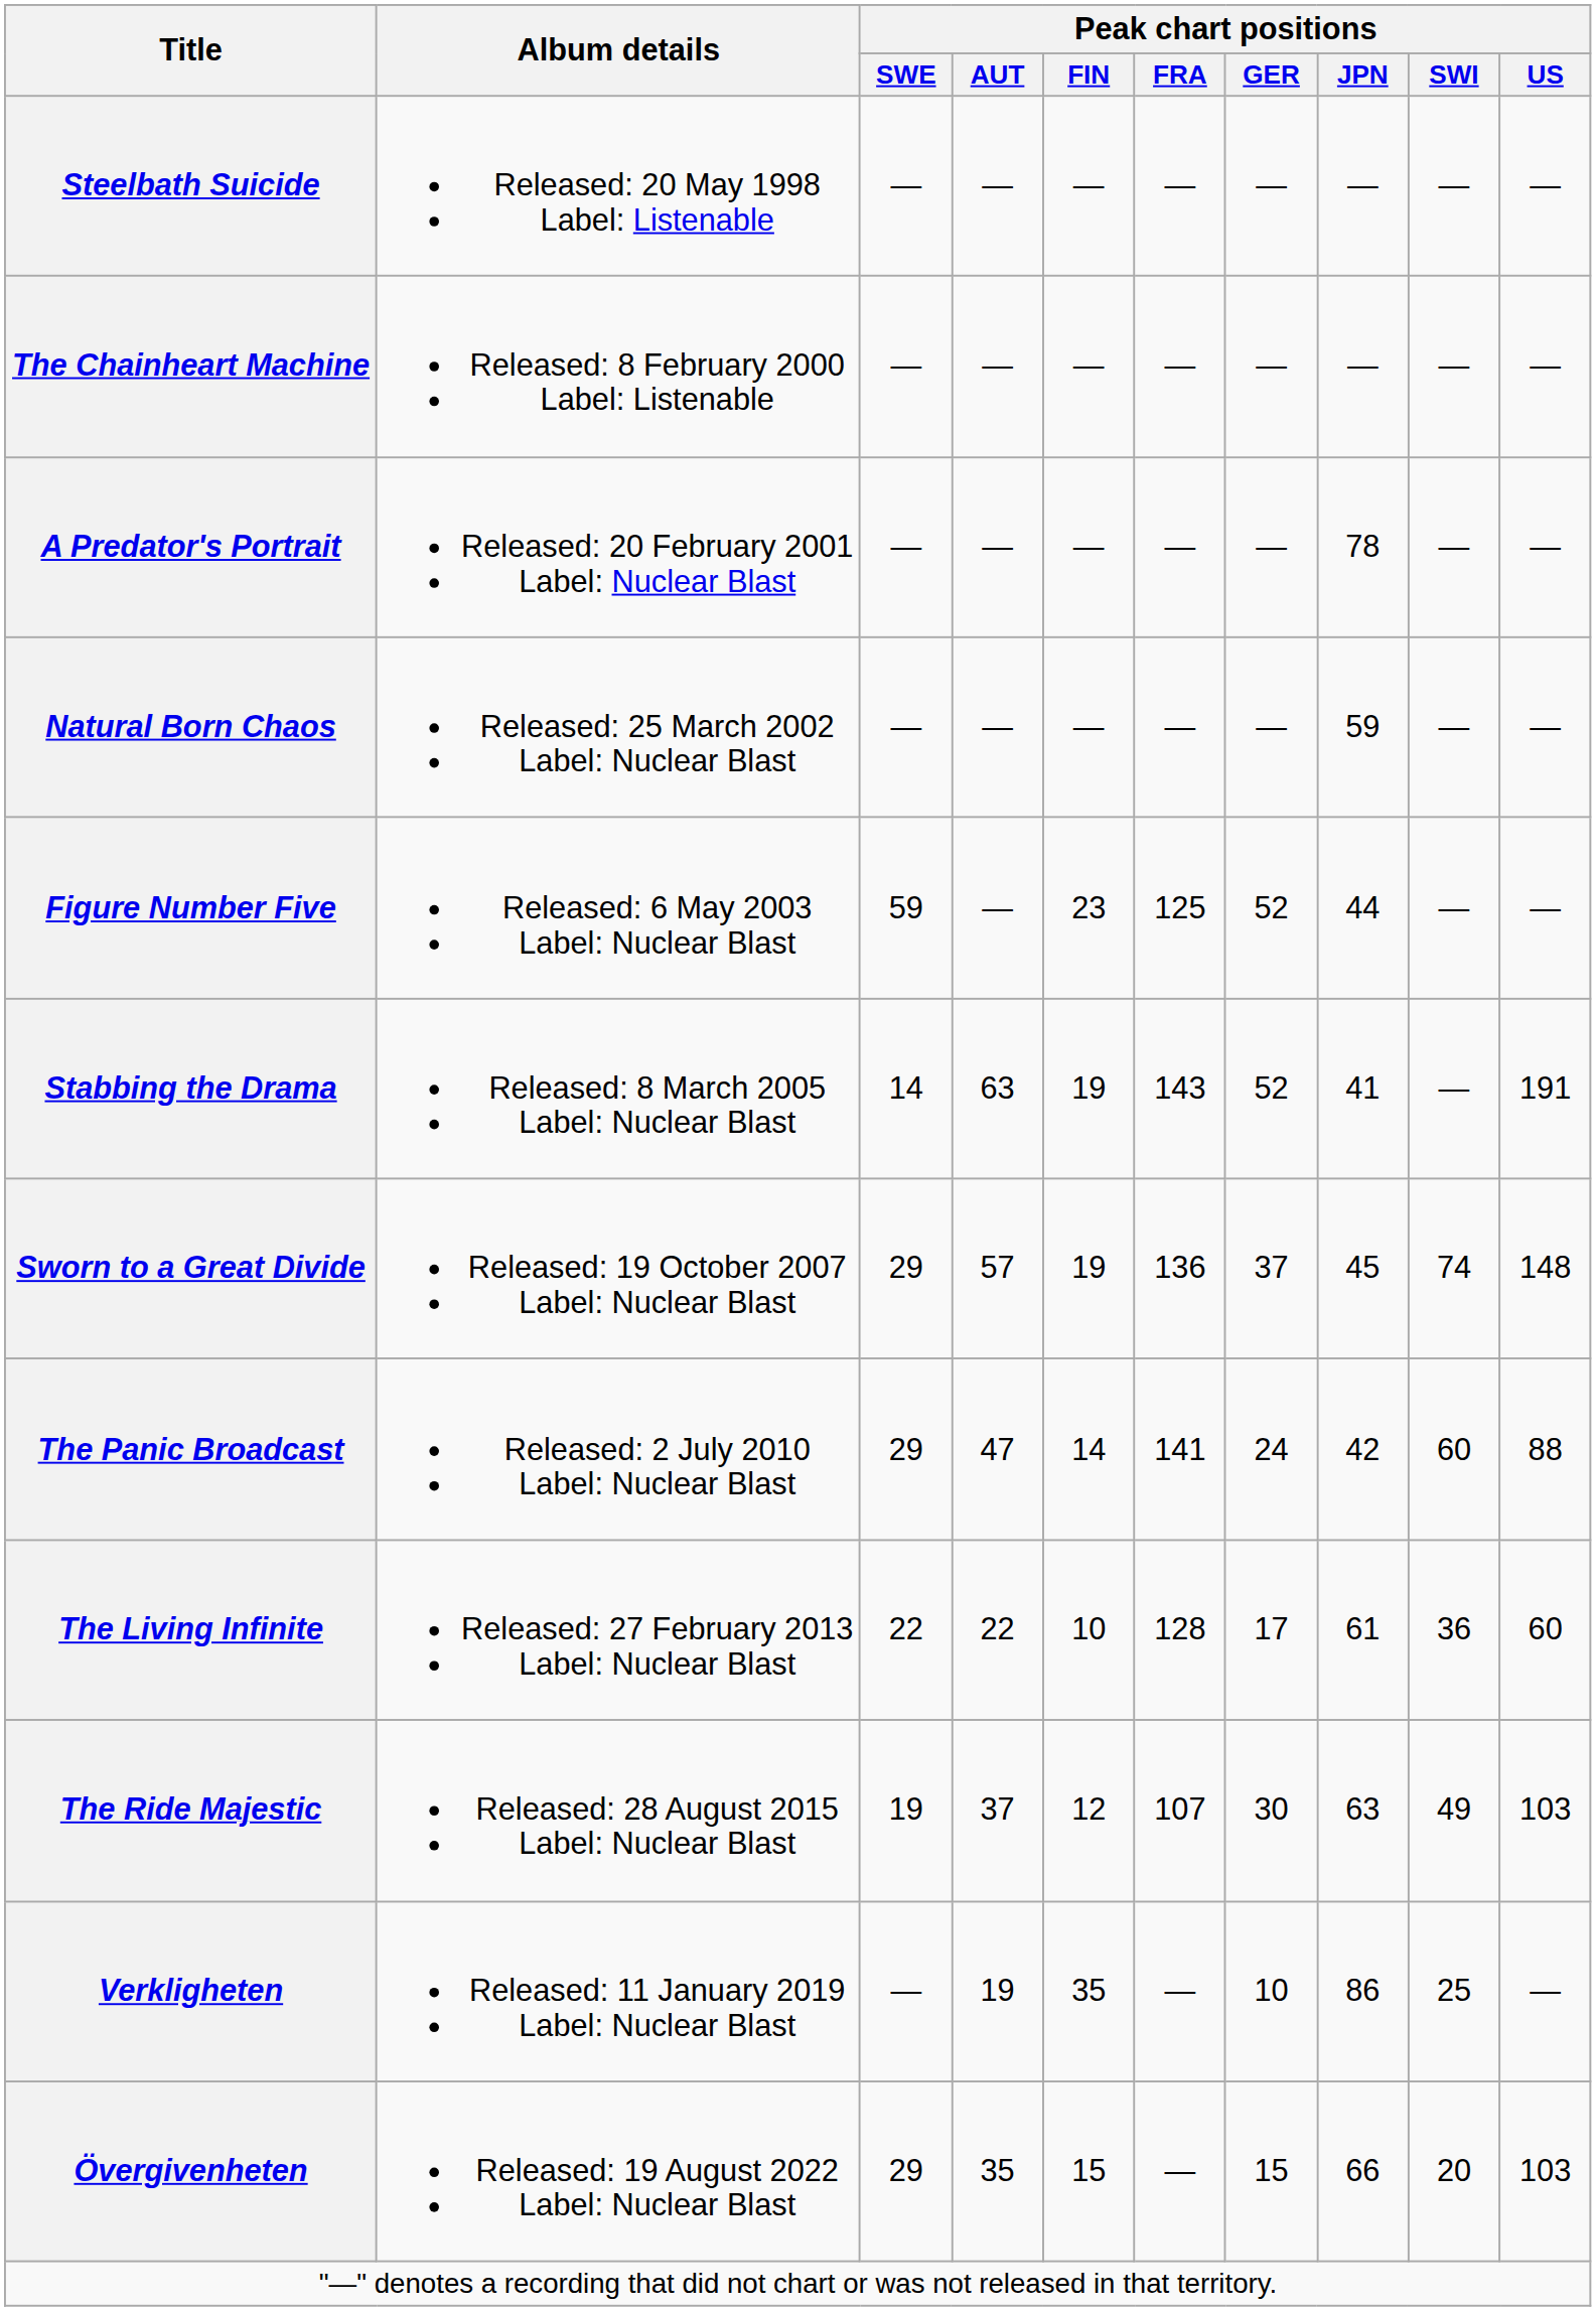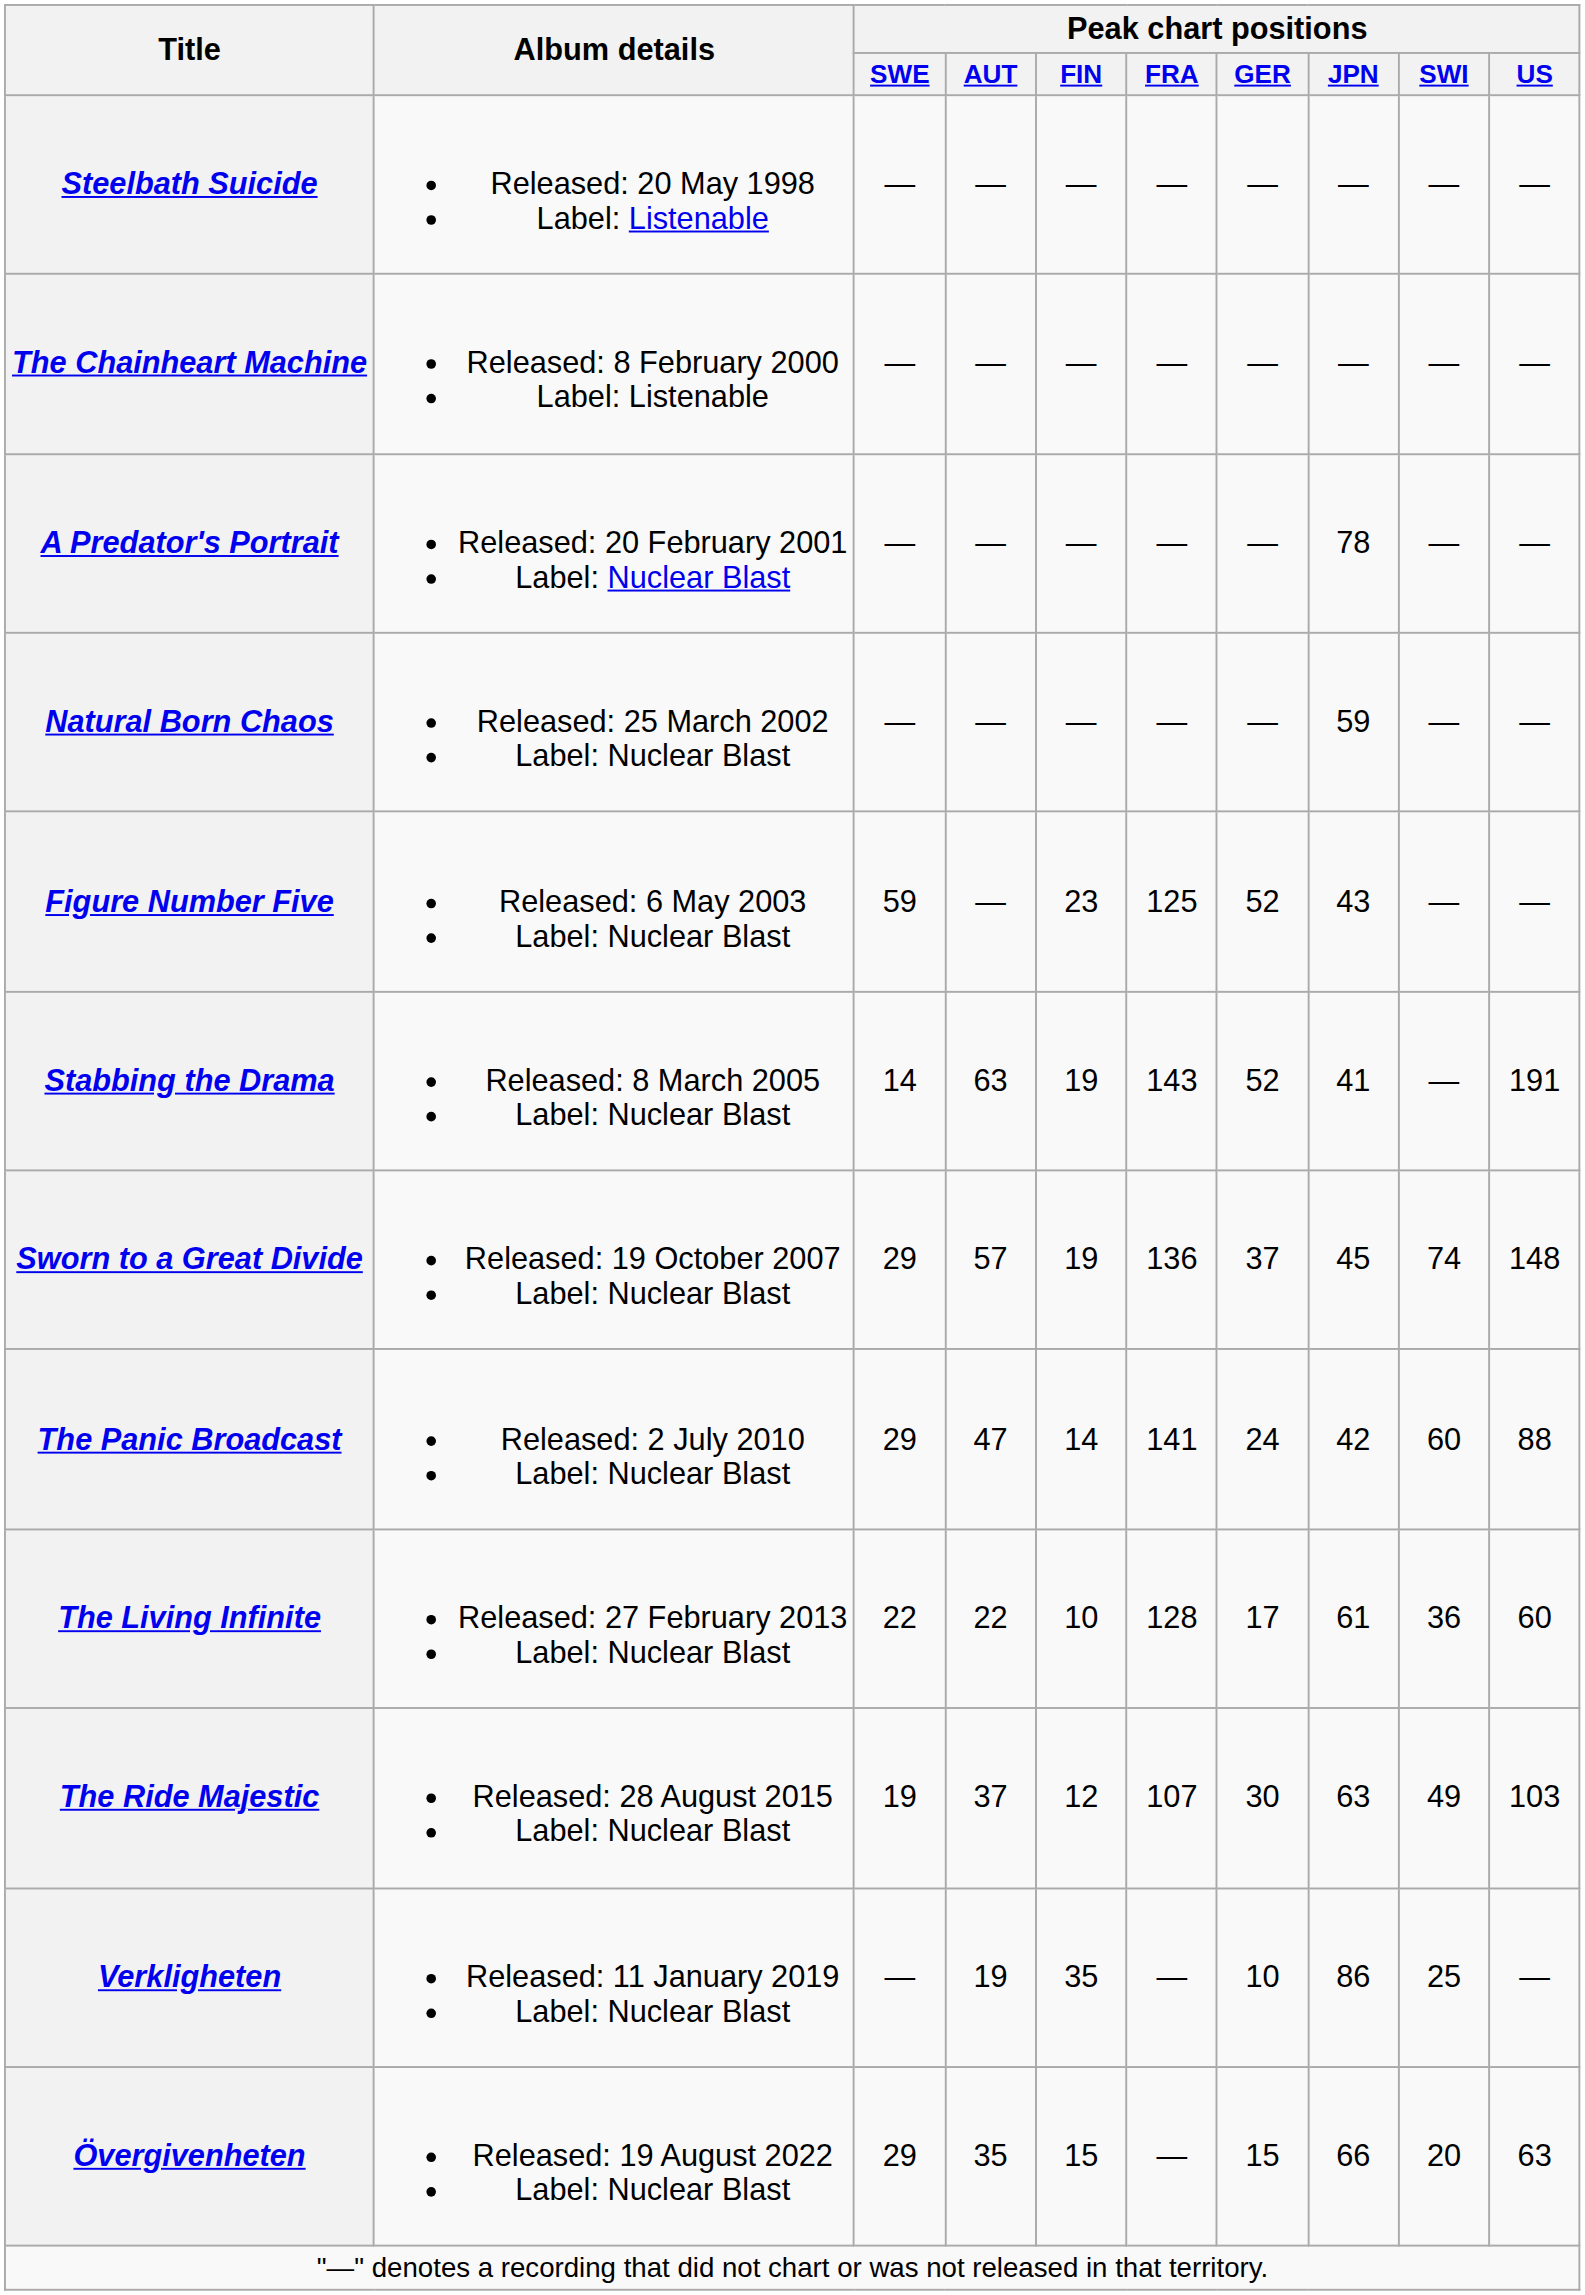Figure Number Five | Peak chart positions / JPN: 44 -> 43
Övergivenheten | Peak chart positions / US: 103 -> 63
